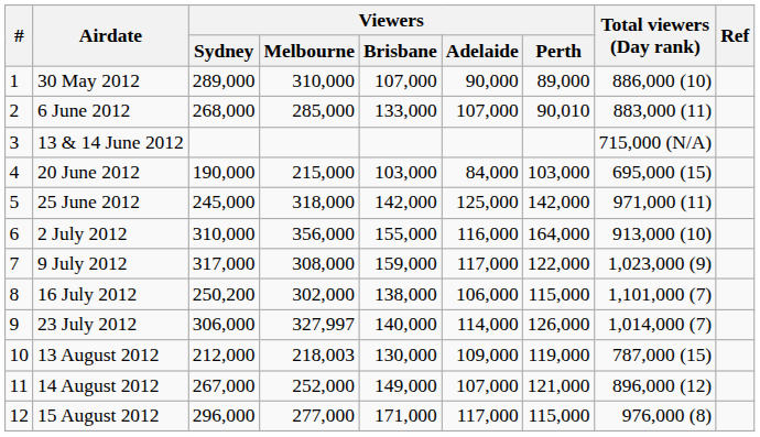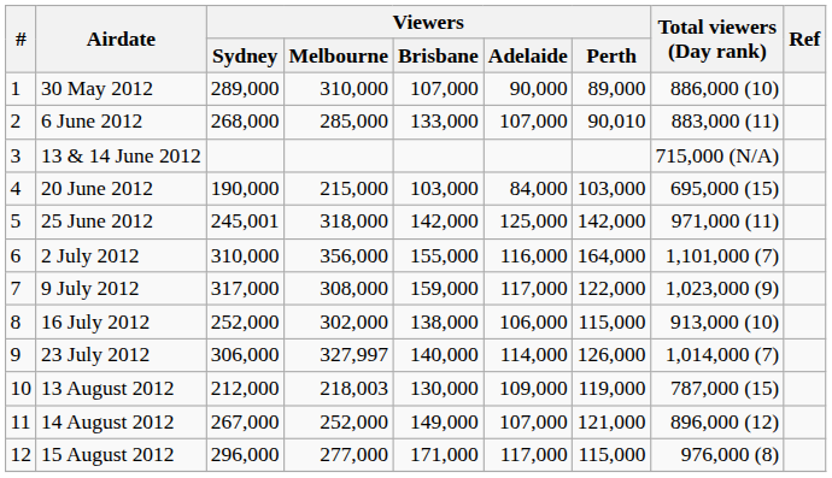25 June 2012 | Viewers / Sydney: 245,000 -> 245,001
2 July 2012 | Total viewers (Day rank): 913,000 (10) -> 1,101,000 (7)
16 July 2012 | Viewers / Sydney: 250,200 -> 252,000
16 July 2012 | Total viewers (Day rank): 1,101,000 (7) -> 913,000 (10)
